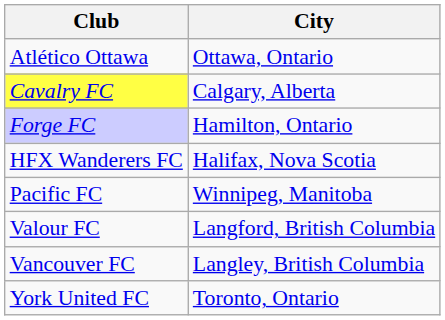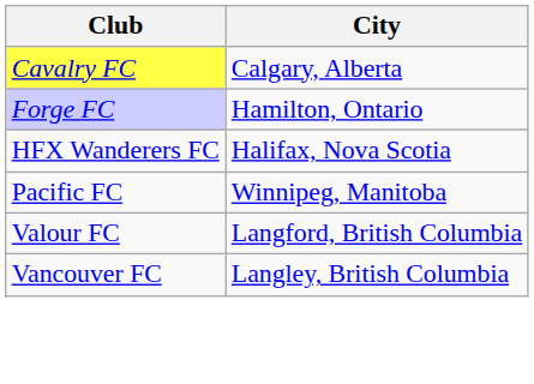- row: Atlético Ottawa | Ottawa, Ontario
- row: York United FC | Toronto, Ontario
